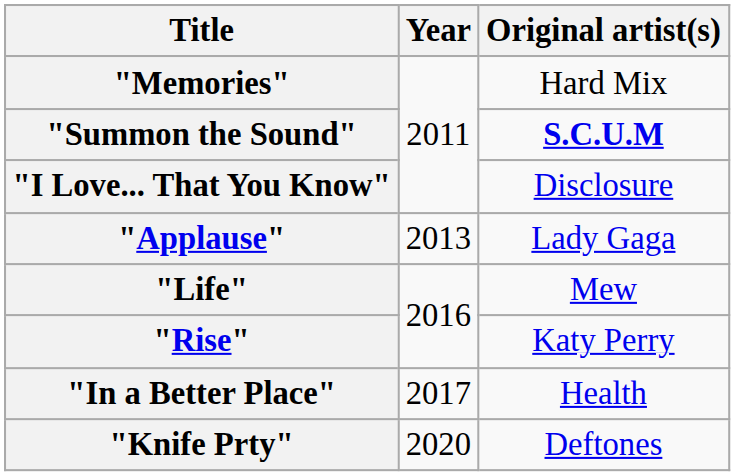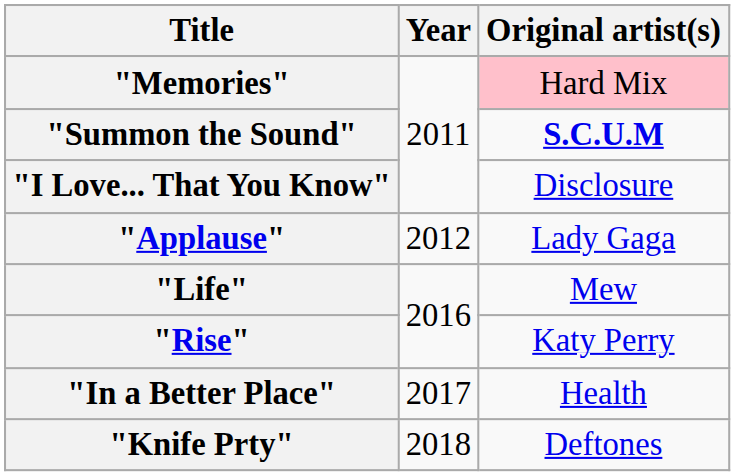"Memories" | Original artist(s): no background -> pink background
"Applause" | Year: 2013 -> 2012
"Knife Prty" | Year: 2020 -> 2018
